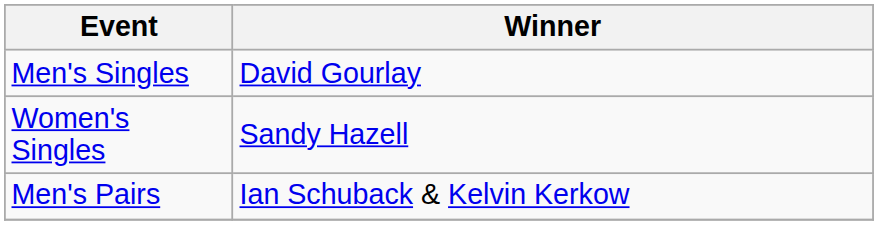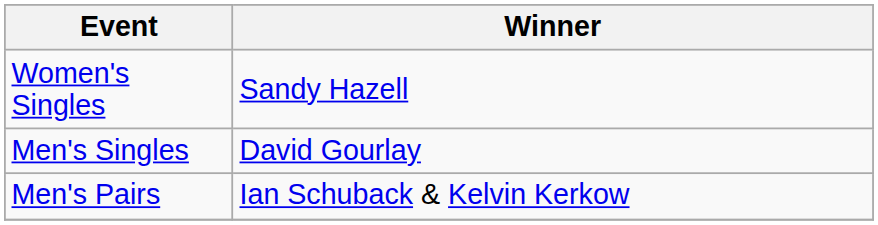rows swapped: Men's Singles <-> Women's Singles
